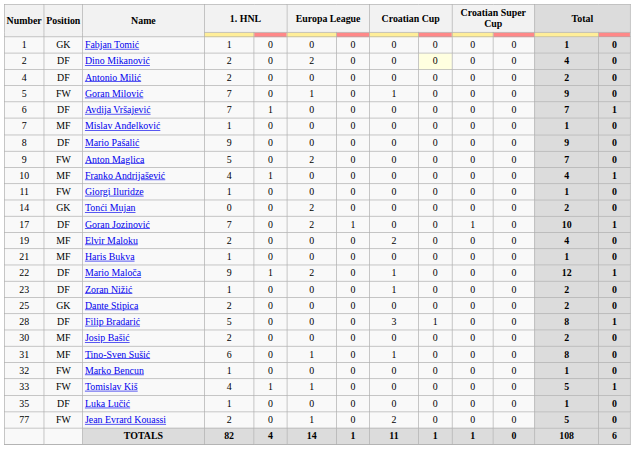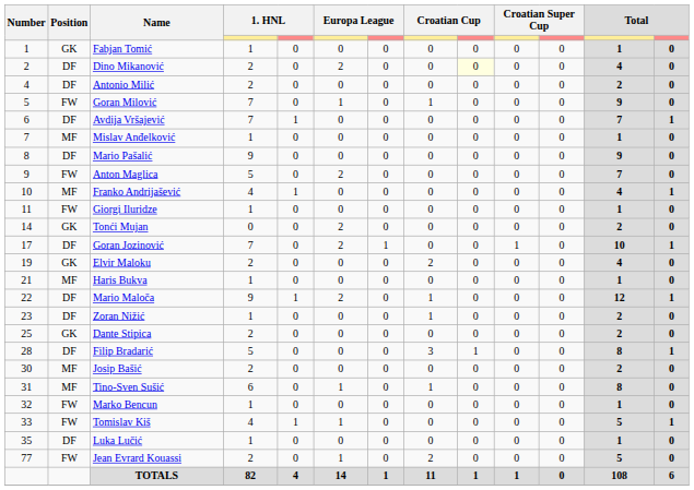Elvir Maloku | Position: MF -> GK
